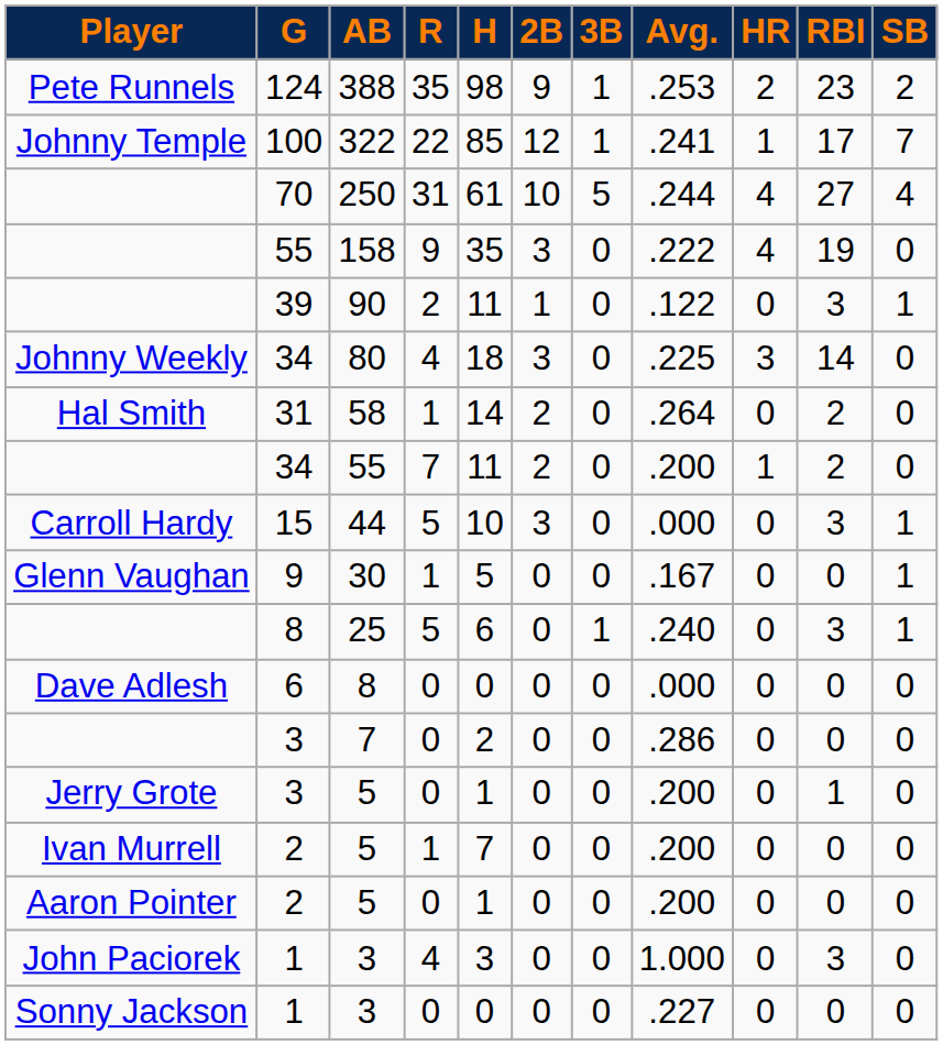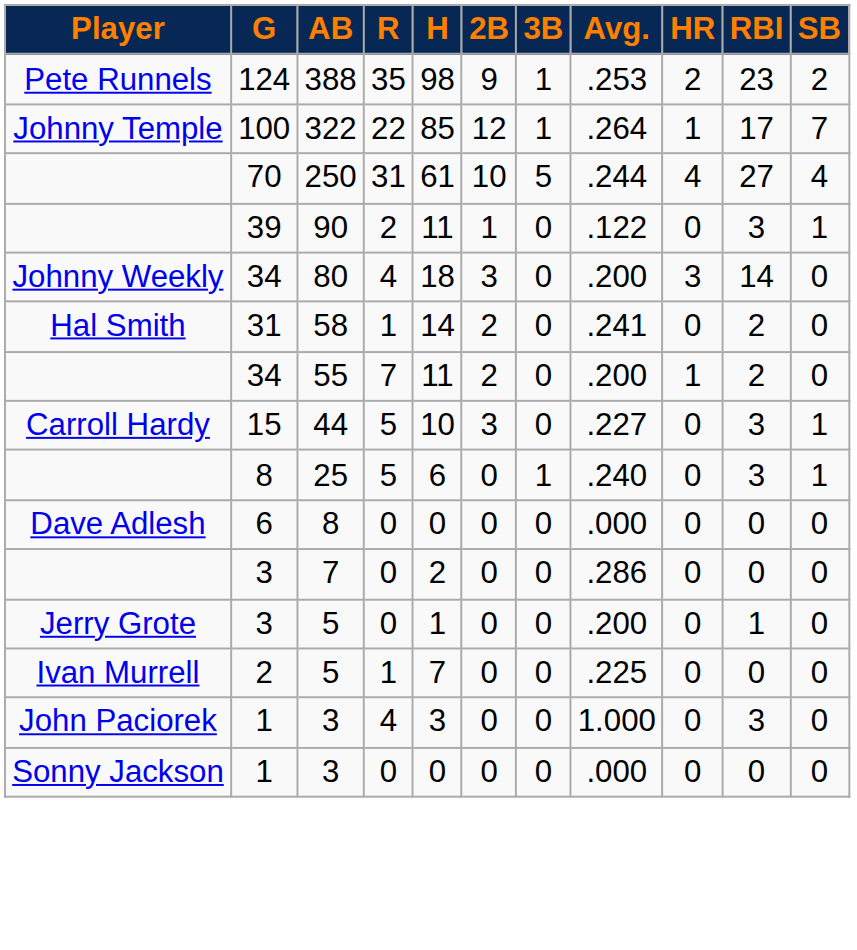322 | Avg.: .241 -> .264
- row: 55 | 158 | 9 | 35 | 3 | 0 | .222 | 4 | 19 | 0
80 | Avg.: .225 -> .200
58 | Avg.: .264 -> .241
44 | Avg.: .000 -> .227
- row: Glenn Vaughan | 9 | 30 | 1 | 5 | 0 | 0 | .167 | 0 | 0 | 1
Ivan Murrell / 5 | Avg.: .200 -> .225
- row: Aaron Pointer | 2 | 5 | 0 | 1 | 0 | 0 | .200 | 0 | 0 | 0
Sonny Jackson / 3 | Avg.: .227 -> .000
